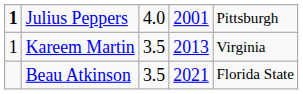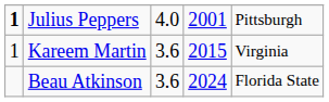Kareem Martin | column 3: 3.5 -> 3.6
Kareem Martin | column 4: 2013 -> 2015
Beau Atkinson | column 3: 3.5 -> 3.6
Beau Atkinson | column 4: 2021 -> 2024
